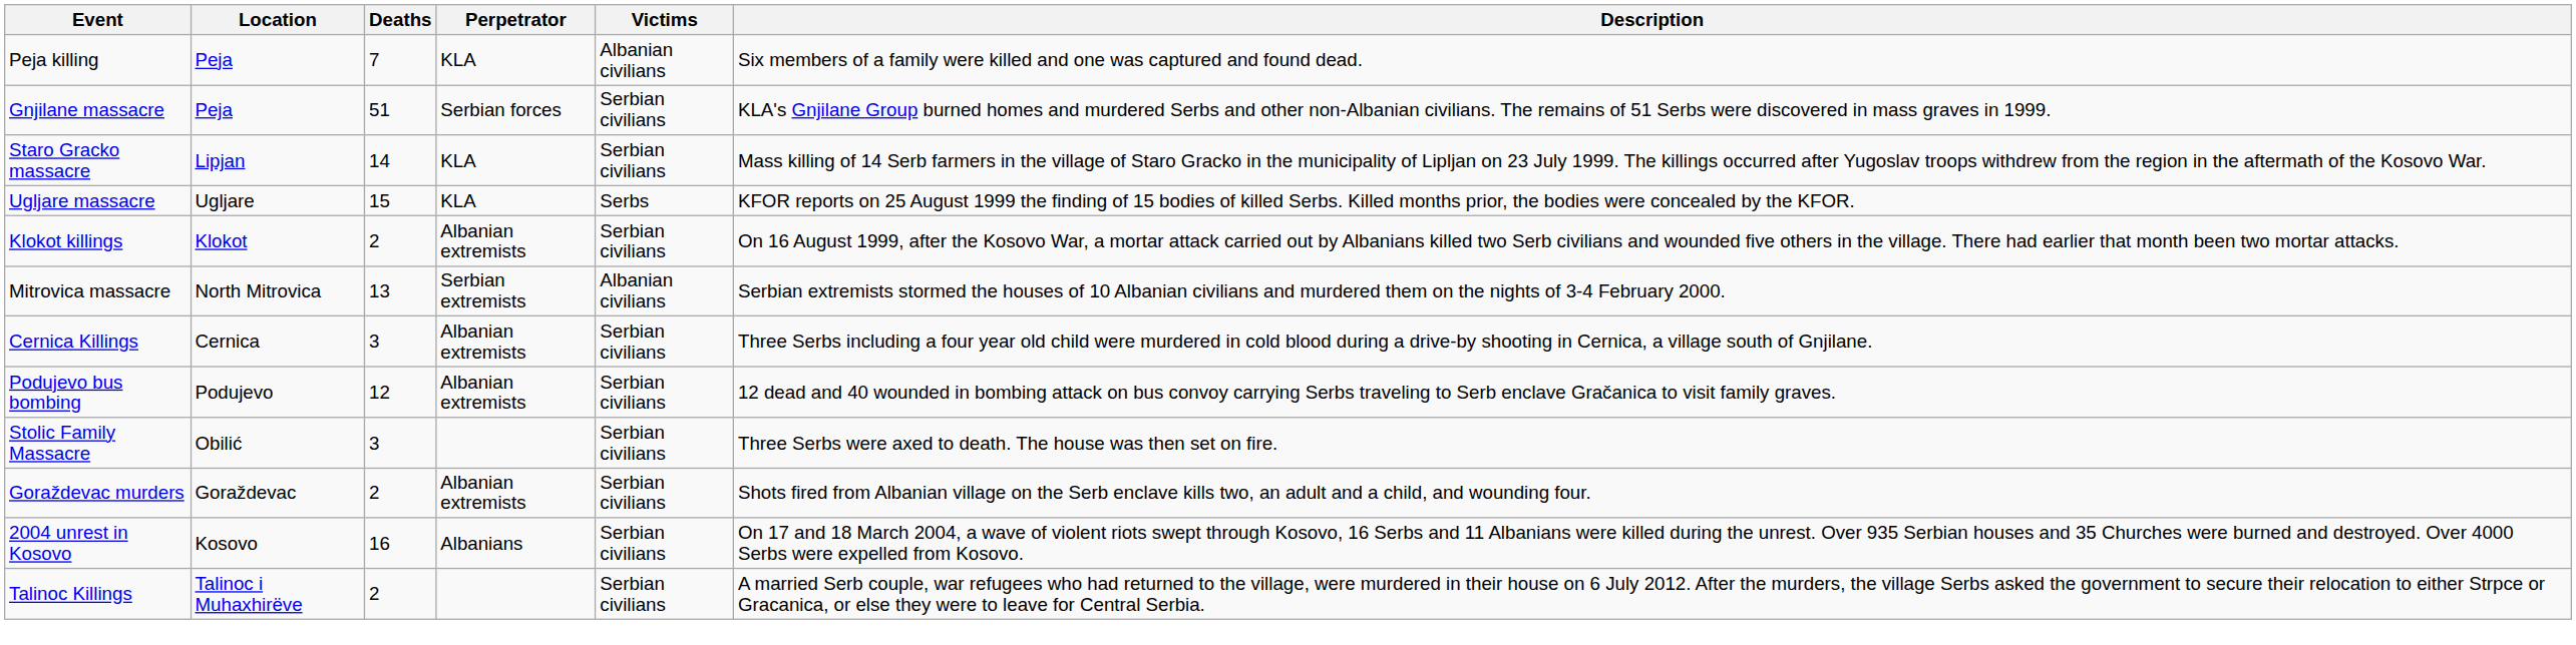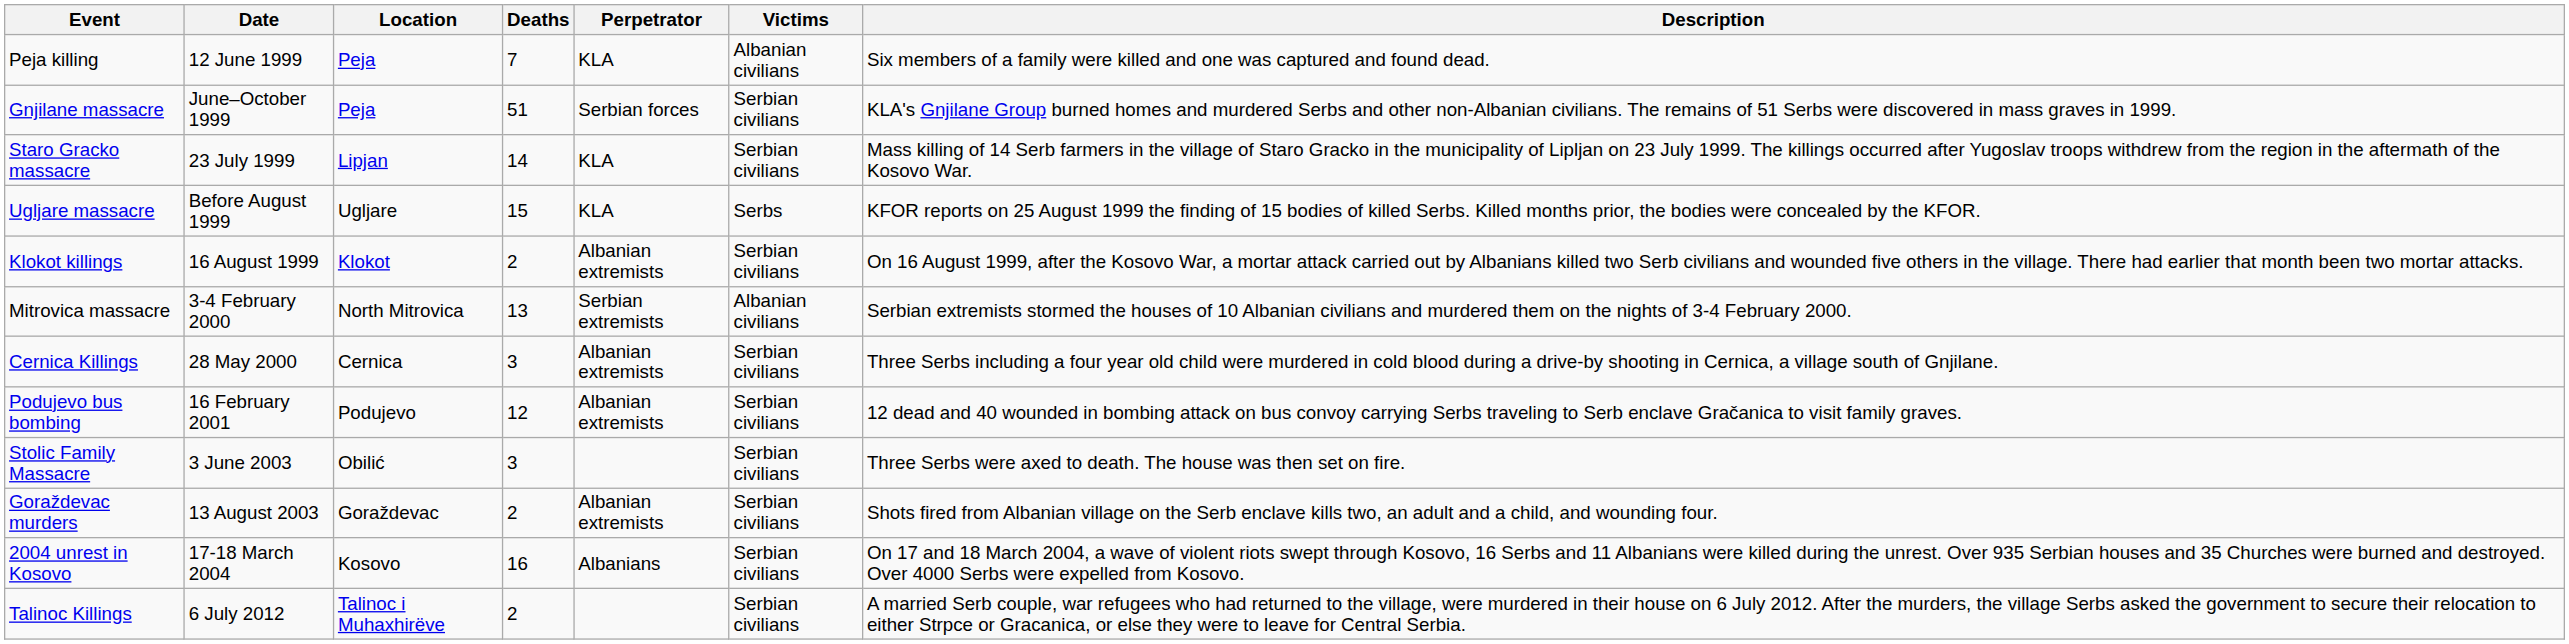+ column: Date | 12 June 1999 | June–October 1999 | 23 July 1999 | Before August 1999 | 16 August 1999 | 3-4 February 2000 | 28 May 2000 | 16 February 2001 | 3 June 2003 | 13 August 2003 | 17-18 March 2004 | 6 July 2012
